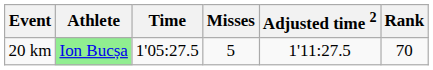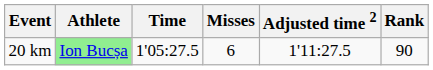20 km | Misses: 5 -> 6
20 km | Rank: 70 -> 90
